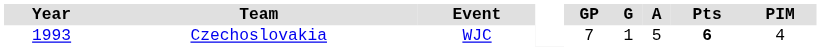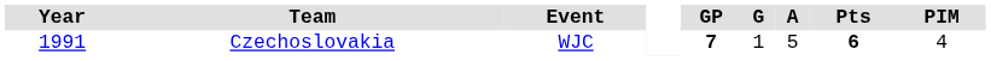Czechoslovakia | Year: 1993 -> 1991
Czechoslovakia | GP: normal -> bold
